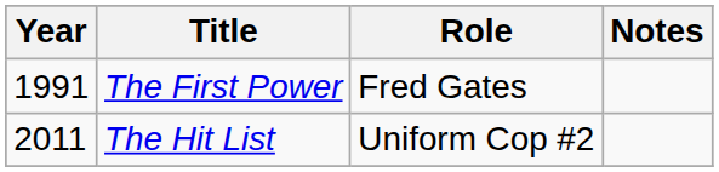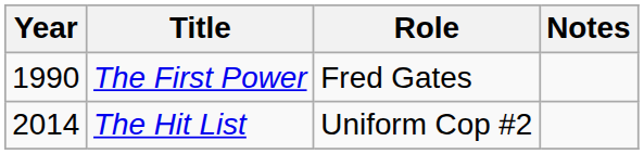The First Power | Year: 1991 -> 1990
The Hit List | Year: 2011 -> 2014
